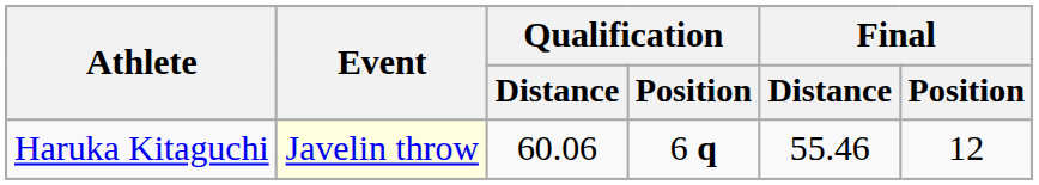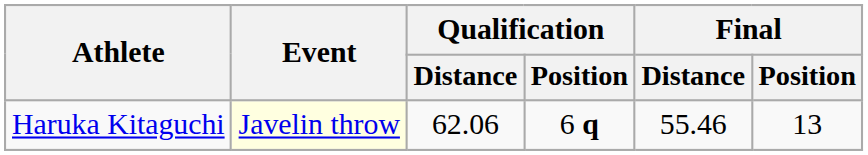Haruka Kitaguchi | Qualification / Distance: 60.06 -> 62.06
Haruka Kitaguchi | Final / Position: 12 -> 13
